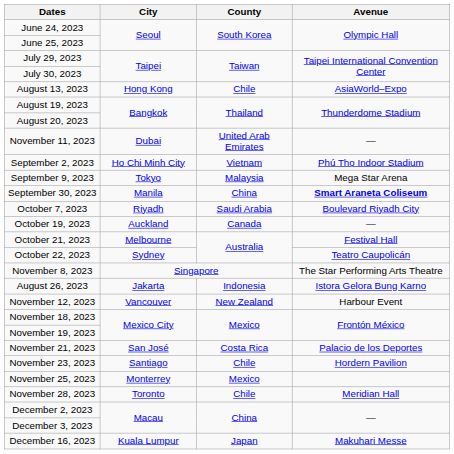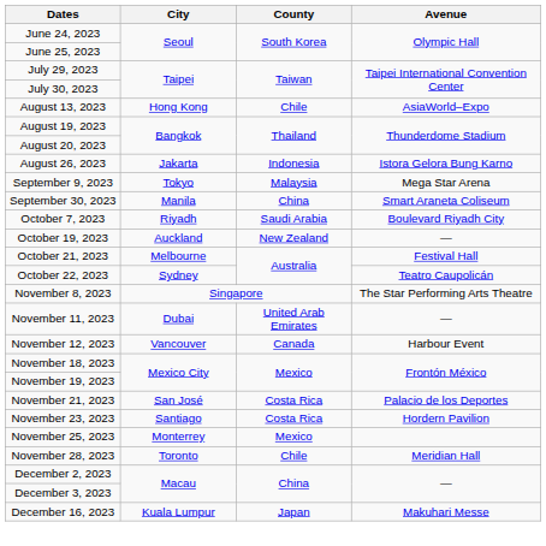rows swapped: August 26, 2023 <-> November 11, 2023
- row: September 2, 2023 | Ho Chi Minh City | Vietnam | Phú Thọ Indoor Stadium
September 30, 2023 | Avenue: bold -> normal
October 19, 2023 | County: Canada -> New Zealand
November 12, 2023 | County: New Zealand -> Canada
November 23, 2023 | County: Chile -> Costa Rica
